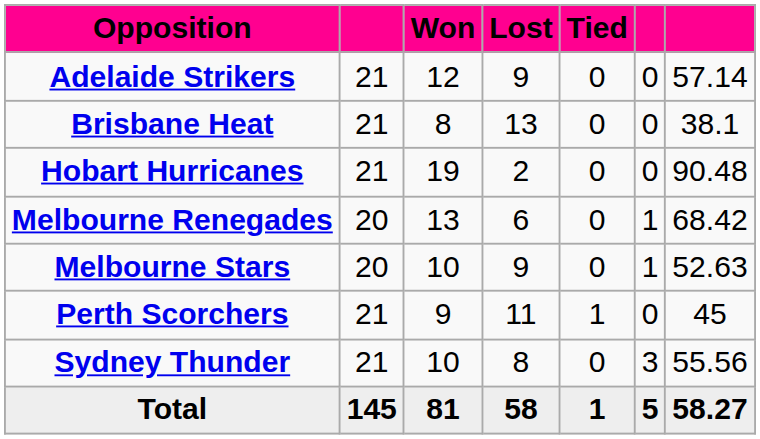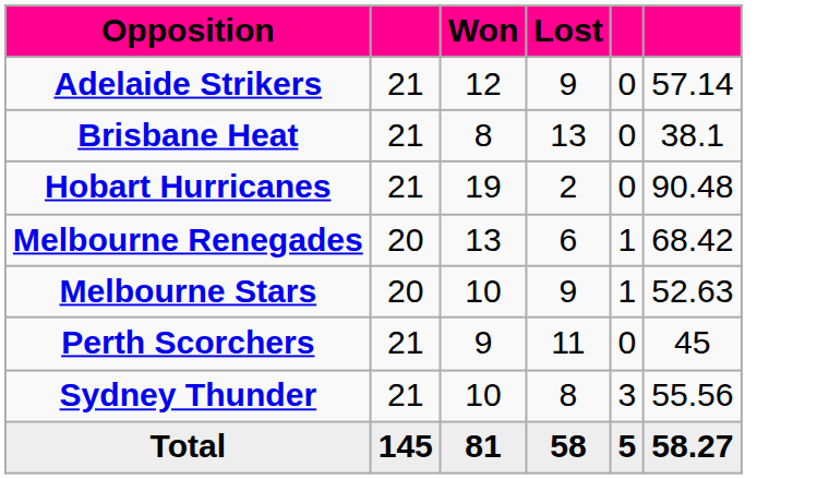- column: Tied | 0 | 0 | 0 | 0 | 0 | 1 | 0 | 1
